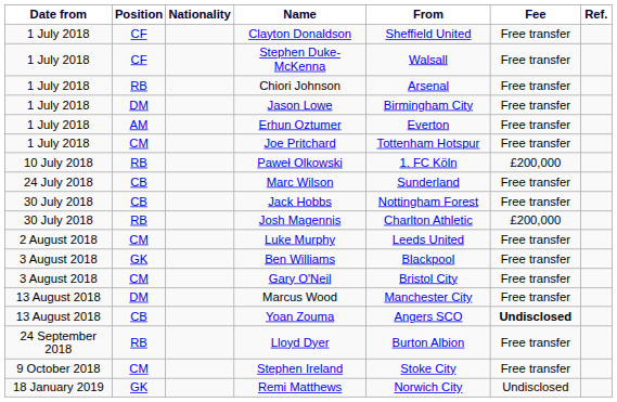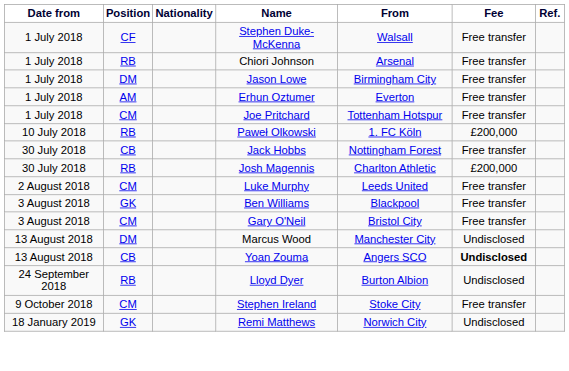- row: 1 July 2018 | CF | Clayton Donaldson | Sheffield United | Free transfer
- row: 24 July 2018 | CB | Marc Wilson | Sunderland | Free transfer
Marcus Wood | Fee: Free transfer -> Undisclosed
Lloyd Dyer | Fee: Free transfer -> Undisclosed
